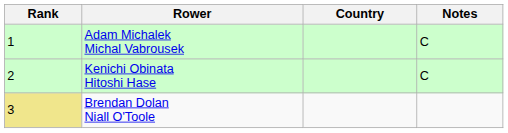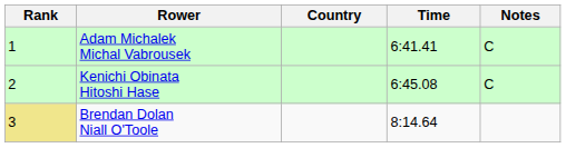+ column: Time | 6:41.41 | 6:45.08 | 8:14.64
